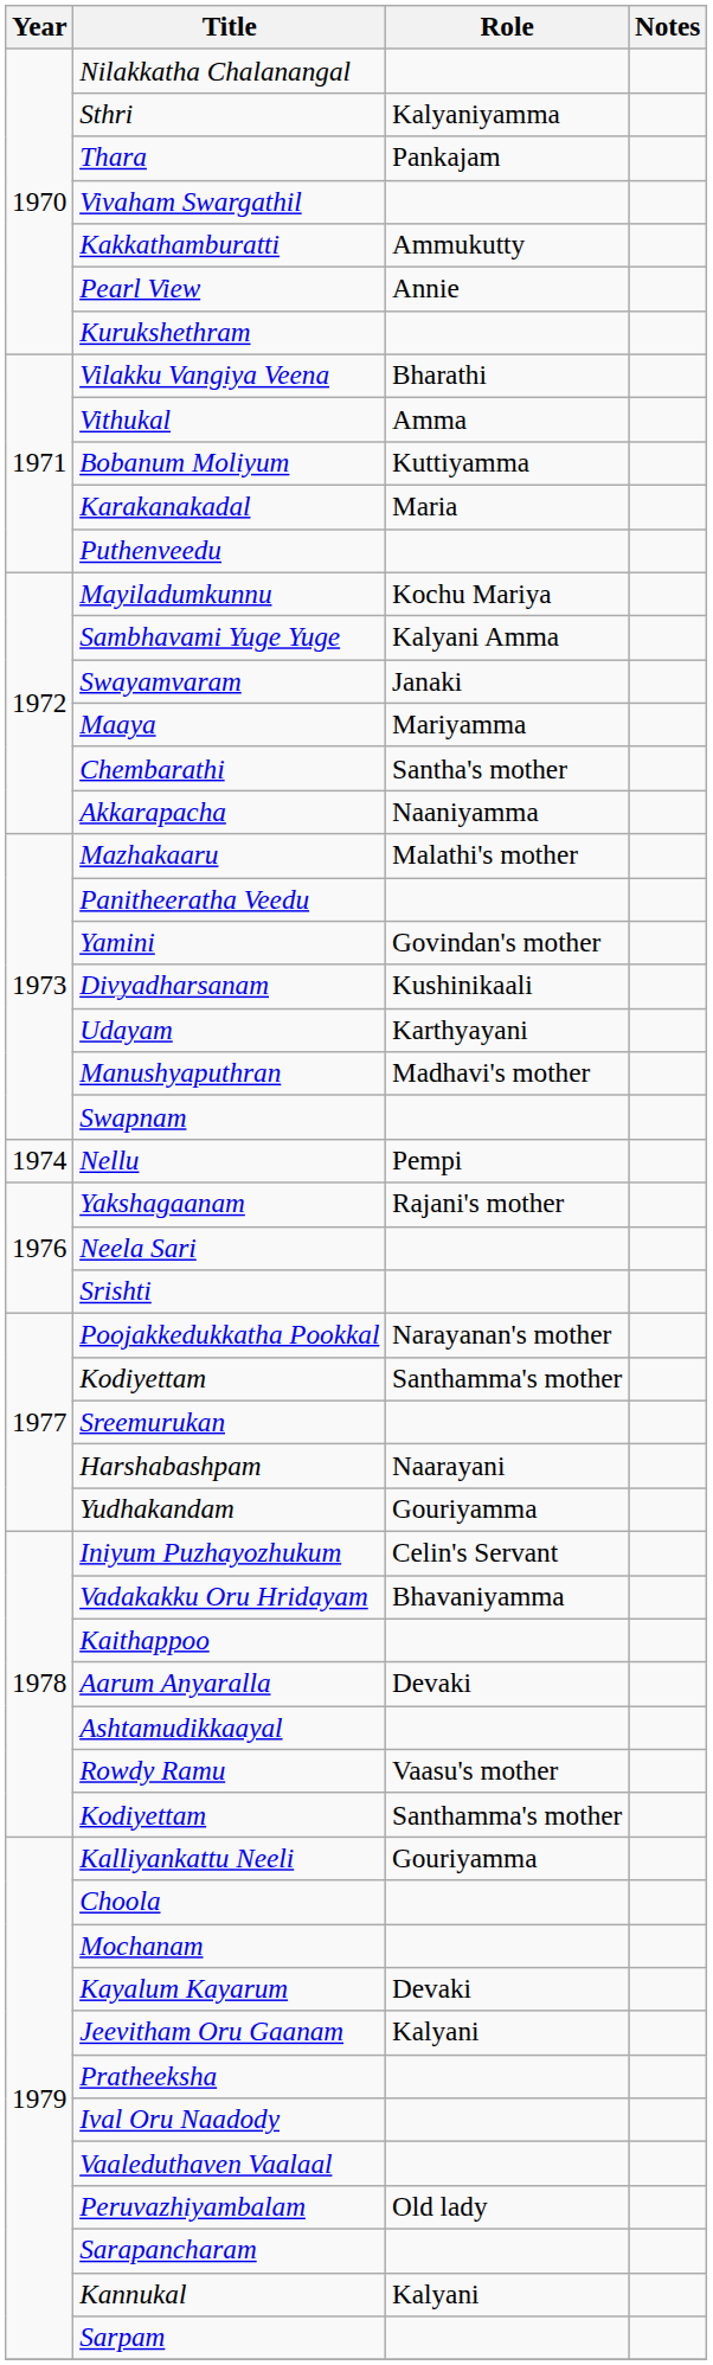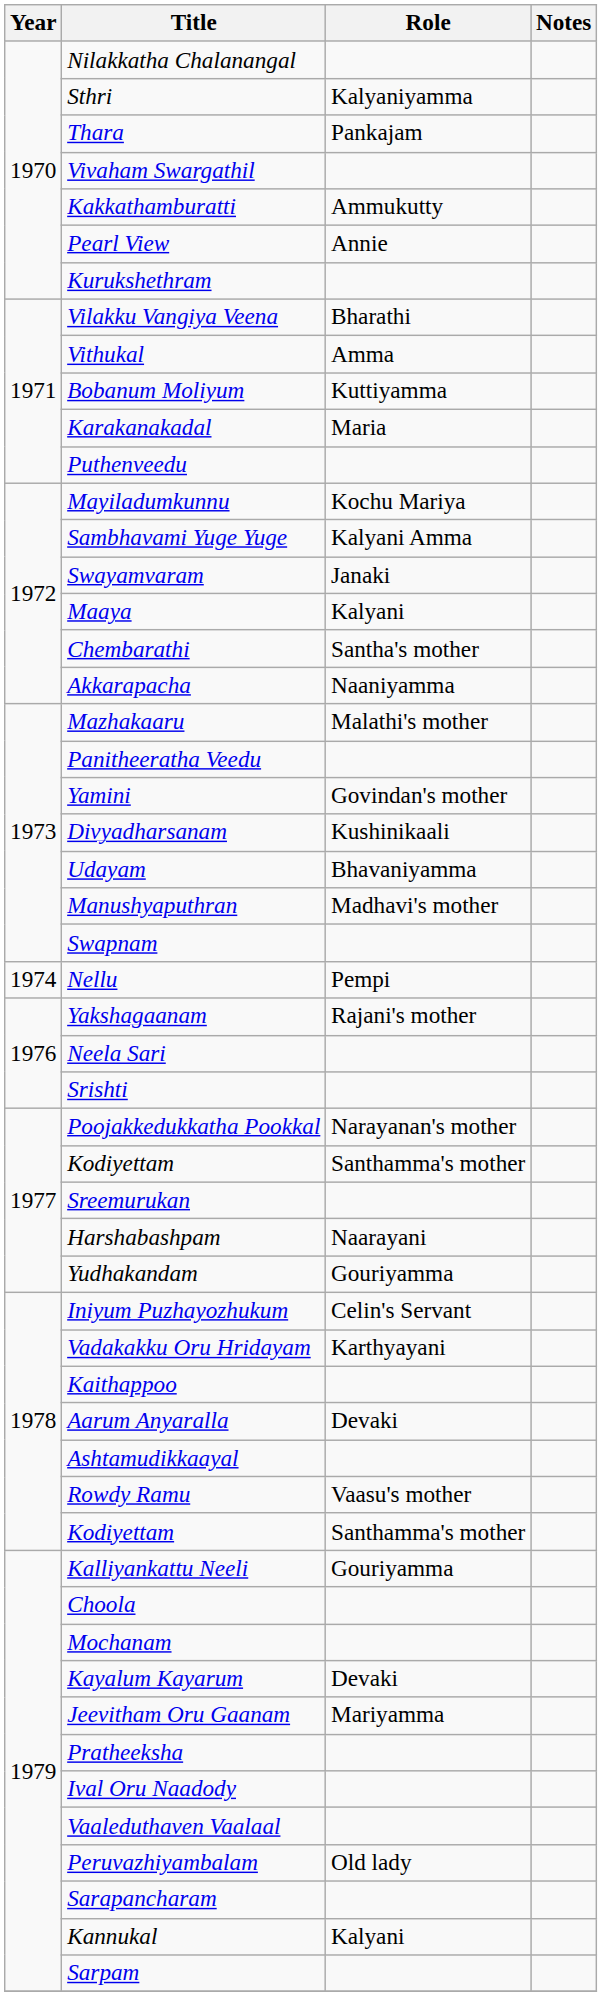Maaya | Role: Mariyamma -> Kalyani
Udayam | Role: Karthyayani -> Bhavaniyamma
Vadakakku Oru Hridayam | Role: Bhavaniyamma -> Karthyayani
Jeevitham Oru Gaanam | Role: Kalyani -> Mariyamma
